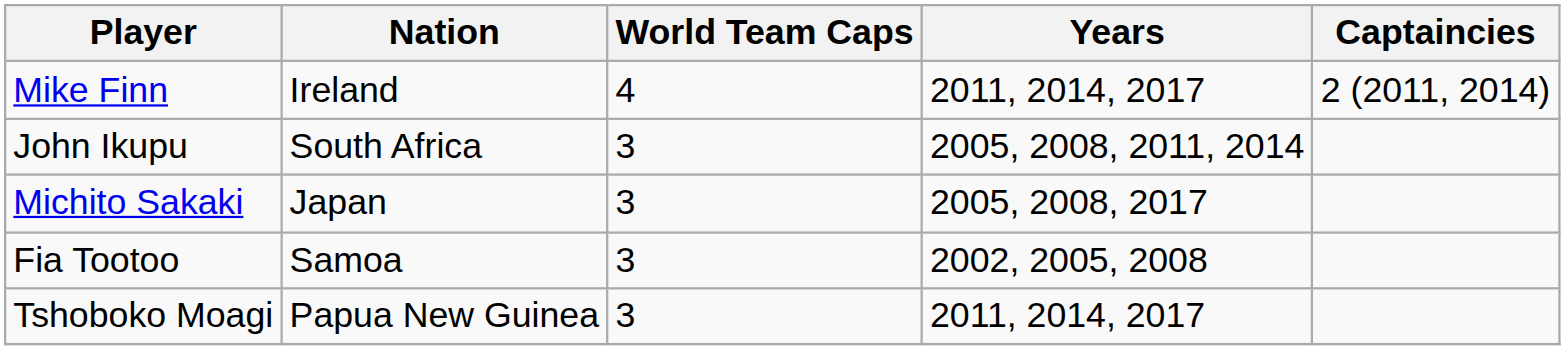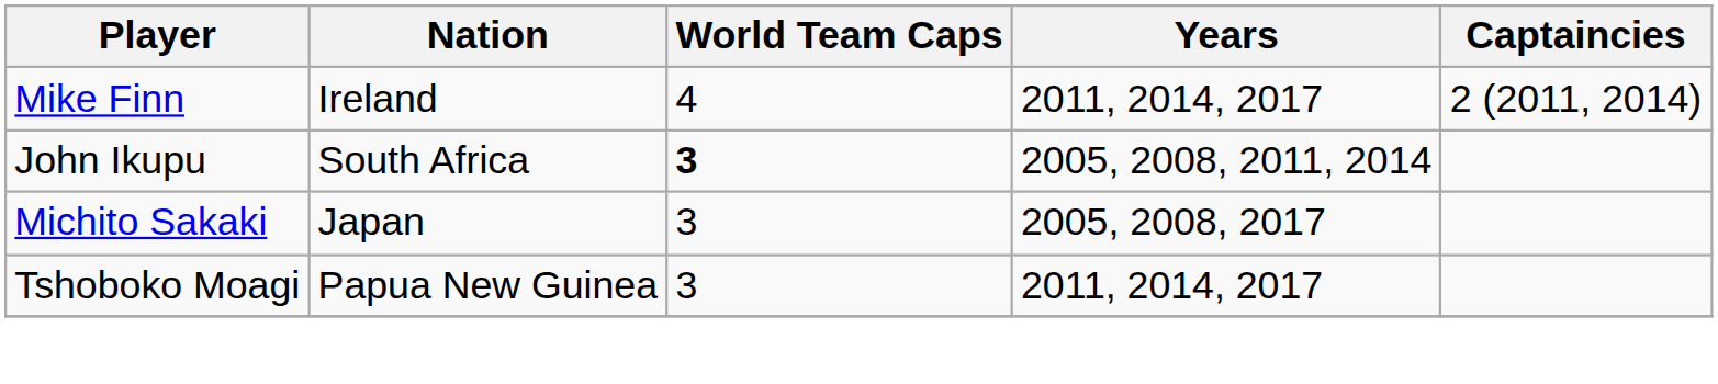John Ikupu | World Team Caps: normal -> bold
- row: Fia Tootoo | Samoa | 3 | 2002, 2005, 2008
